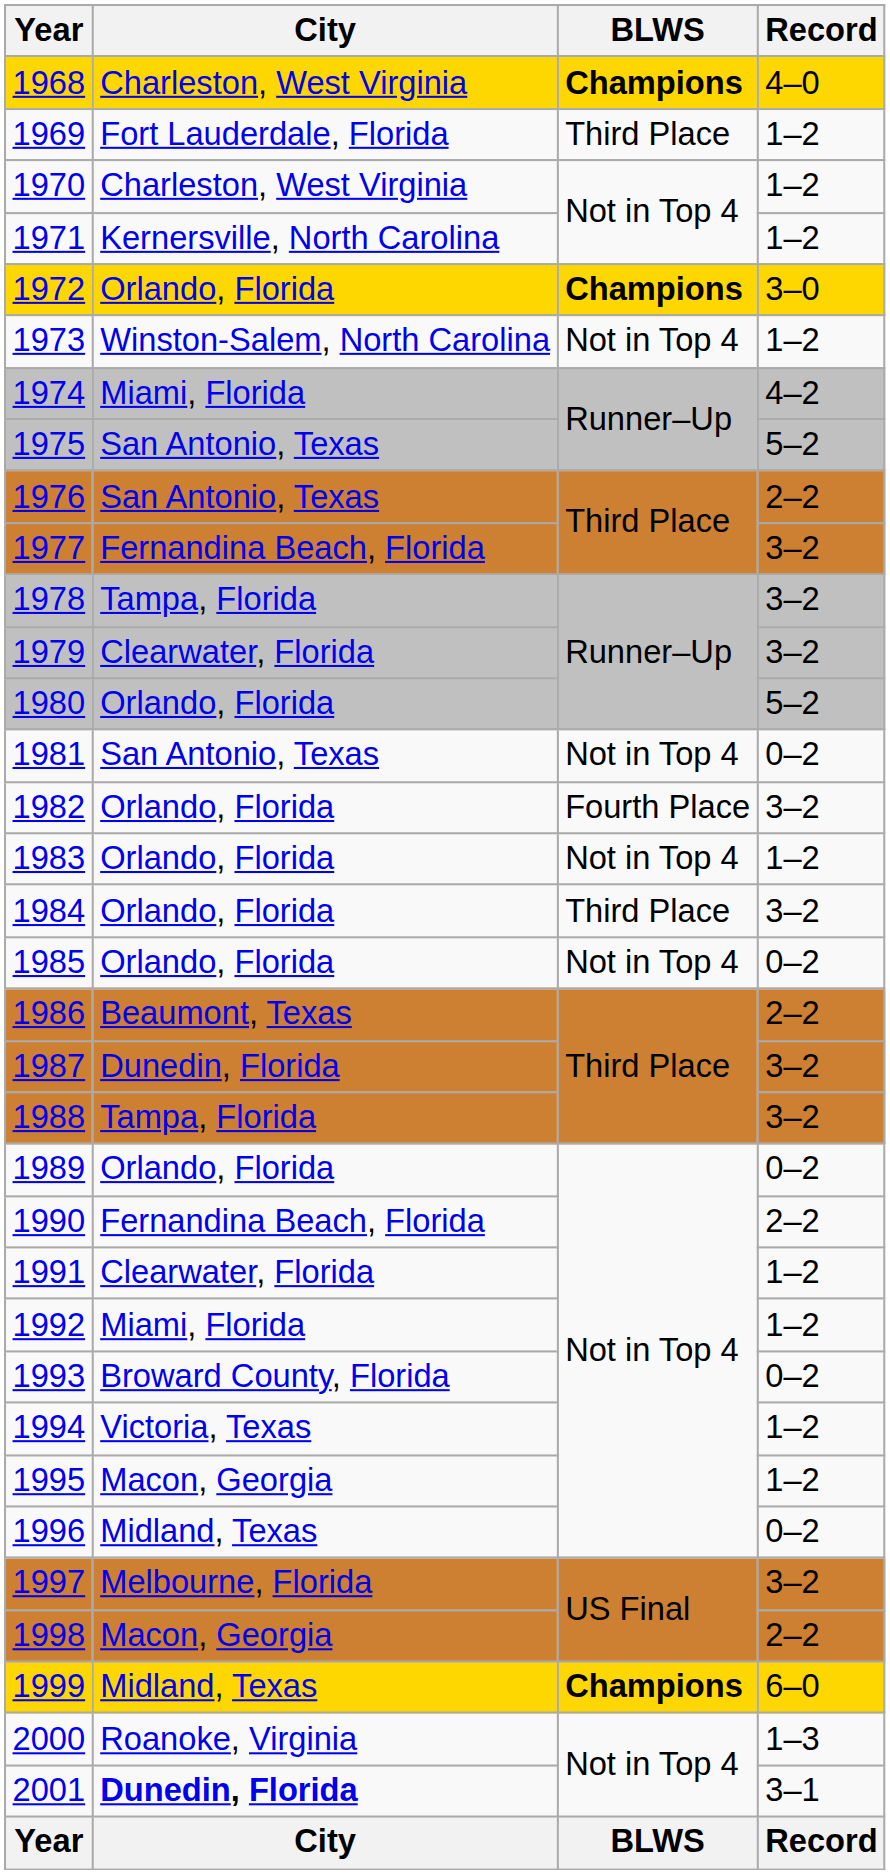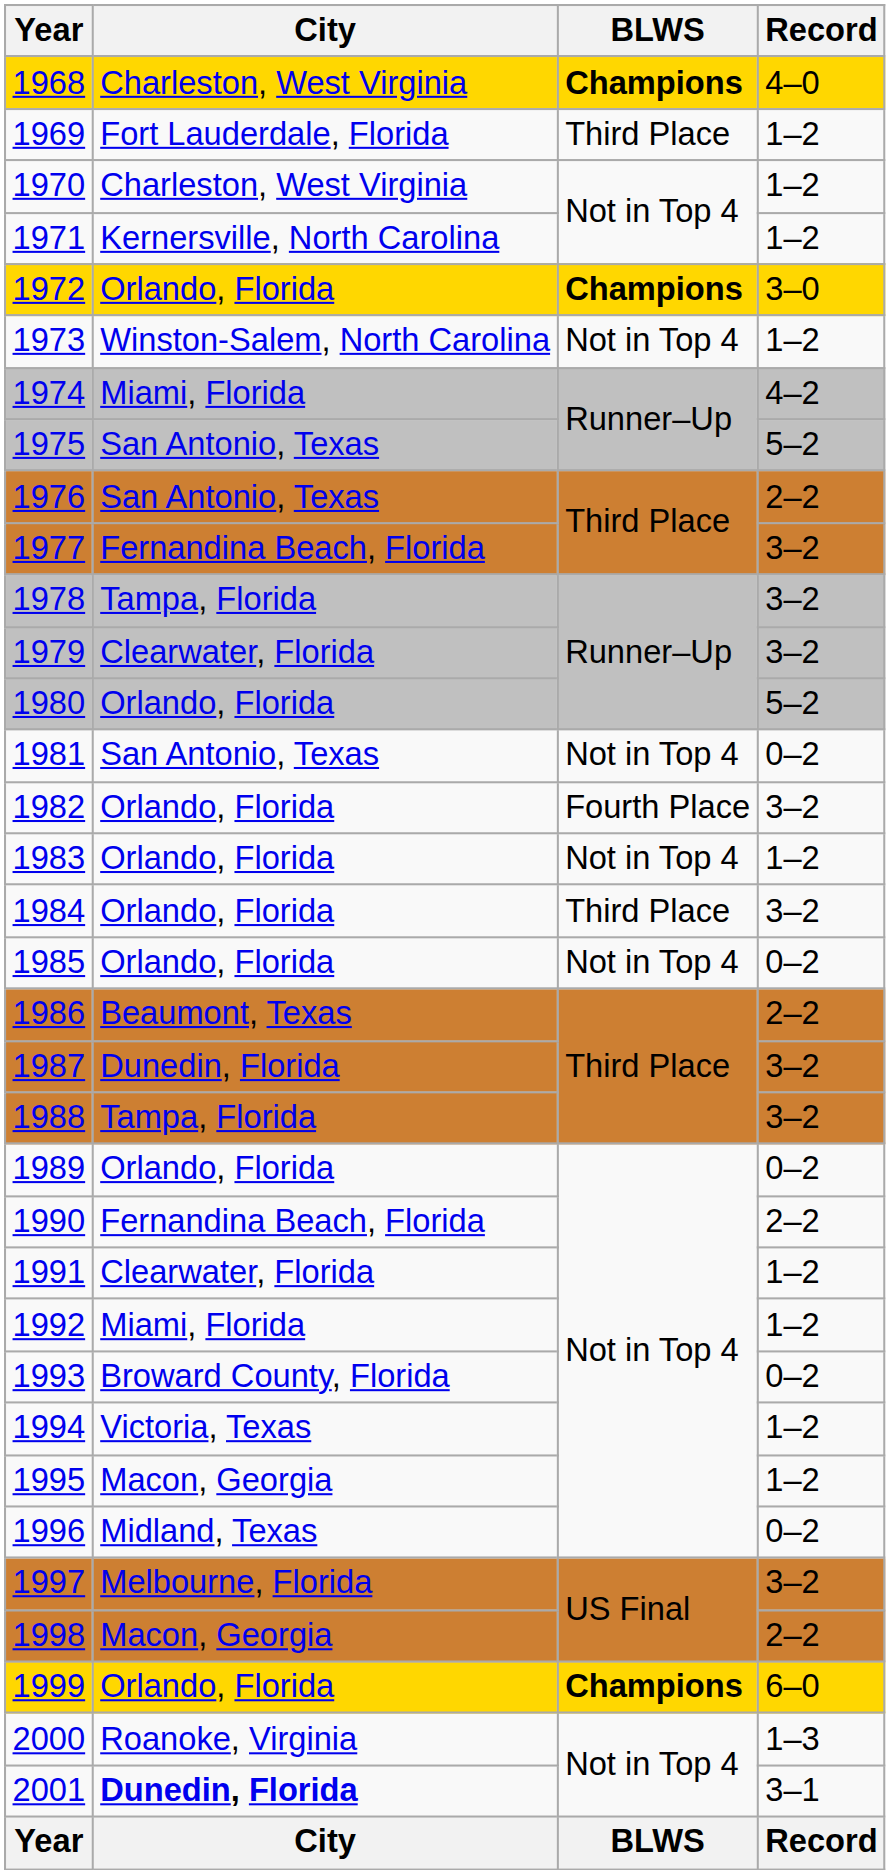1999 | City: Midland, Texas -> Orlando, Florida
